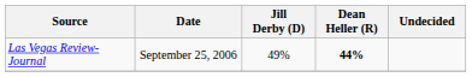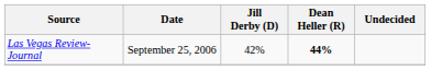Las Vegas Review-Journal | Jill Derby (D): 49% -> 42%
